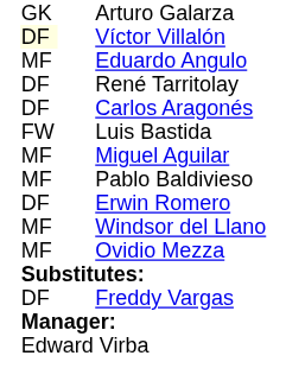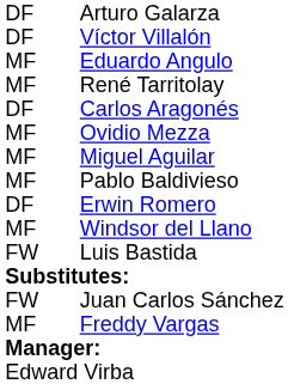Arturo Galarza | column 1: GK -> DF
Víctor Villalón | column 1: lightyellow background -> no background
René Tarritolay | column 1: DF -> MF
rows swapped: Ovidio Mezza <-> Luis Bastida
+ row: FW | Juan Carlos Sánchez
Freddy Vargas | column 1: DF -> MF
